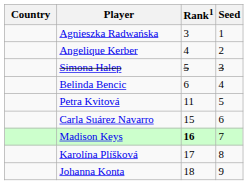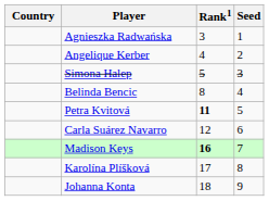Belinda Bencic | Rank1: 6 -> 8
Petra Kvitová | Rank1: normal -> bold
Carla Suárez Navarro | Rank1: 15 -> 12
